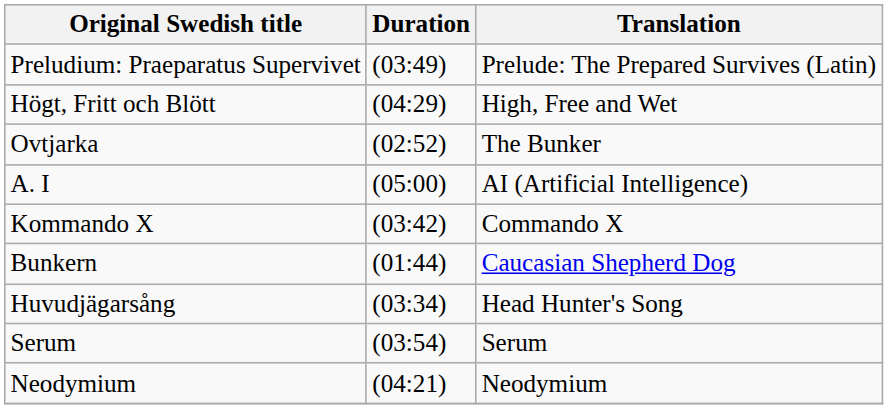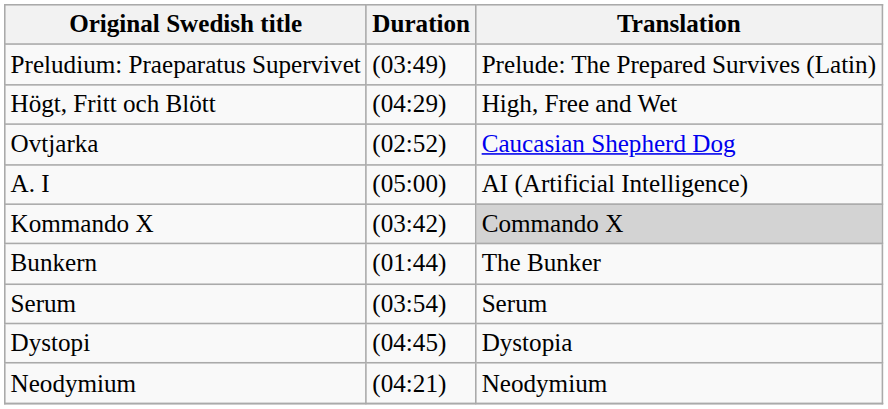Ovtjarka | Translation: The Bunker -> Caucasian Shepherd Dog
Kommando X | Translation: no background -> lightgrey background
Bunkern | Translation: Caucasian Shepherd Dog -> The Bunker
- row: Huvudjägarsång | (03:34) | Head Hunter's Song
+ row: Dystopi | (04:45) | Dystopia
